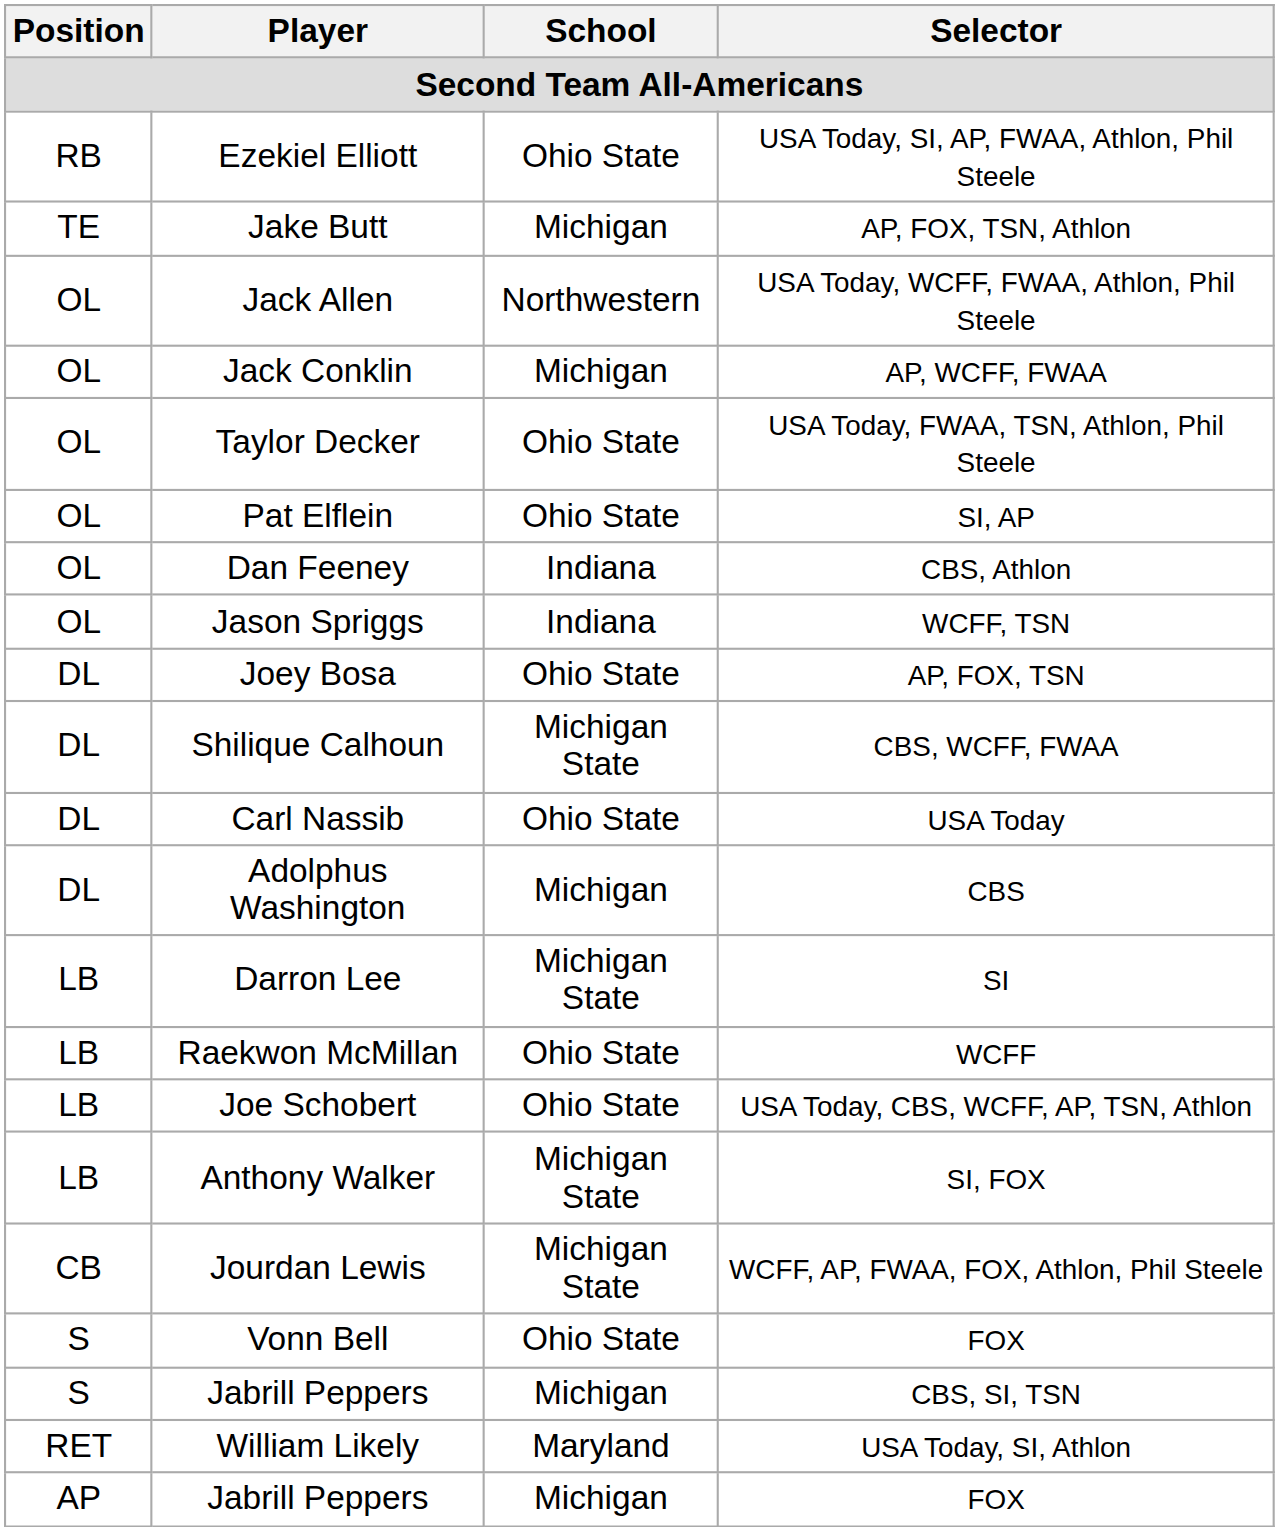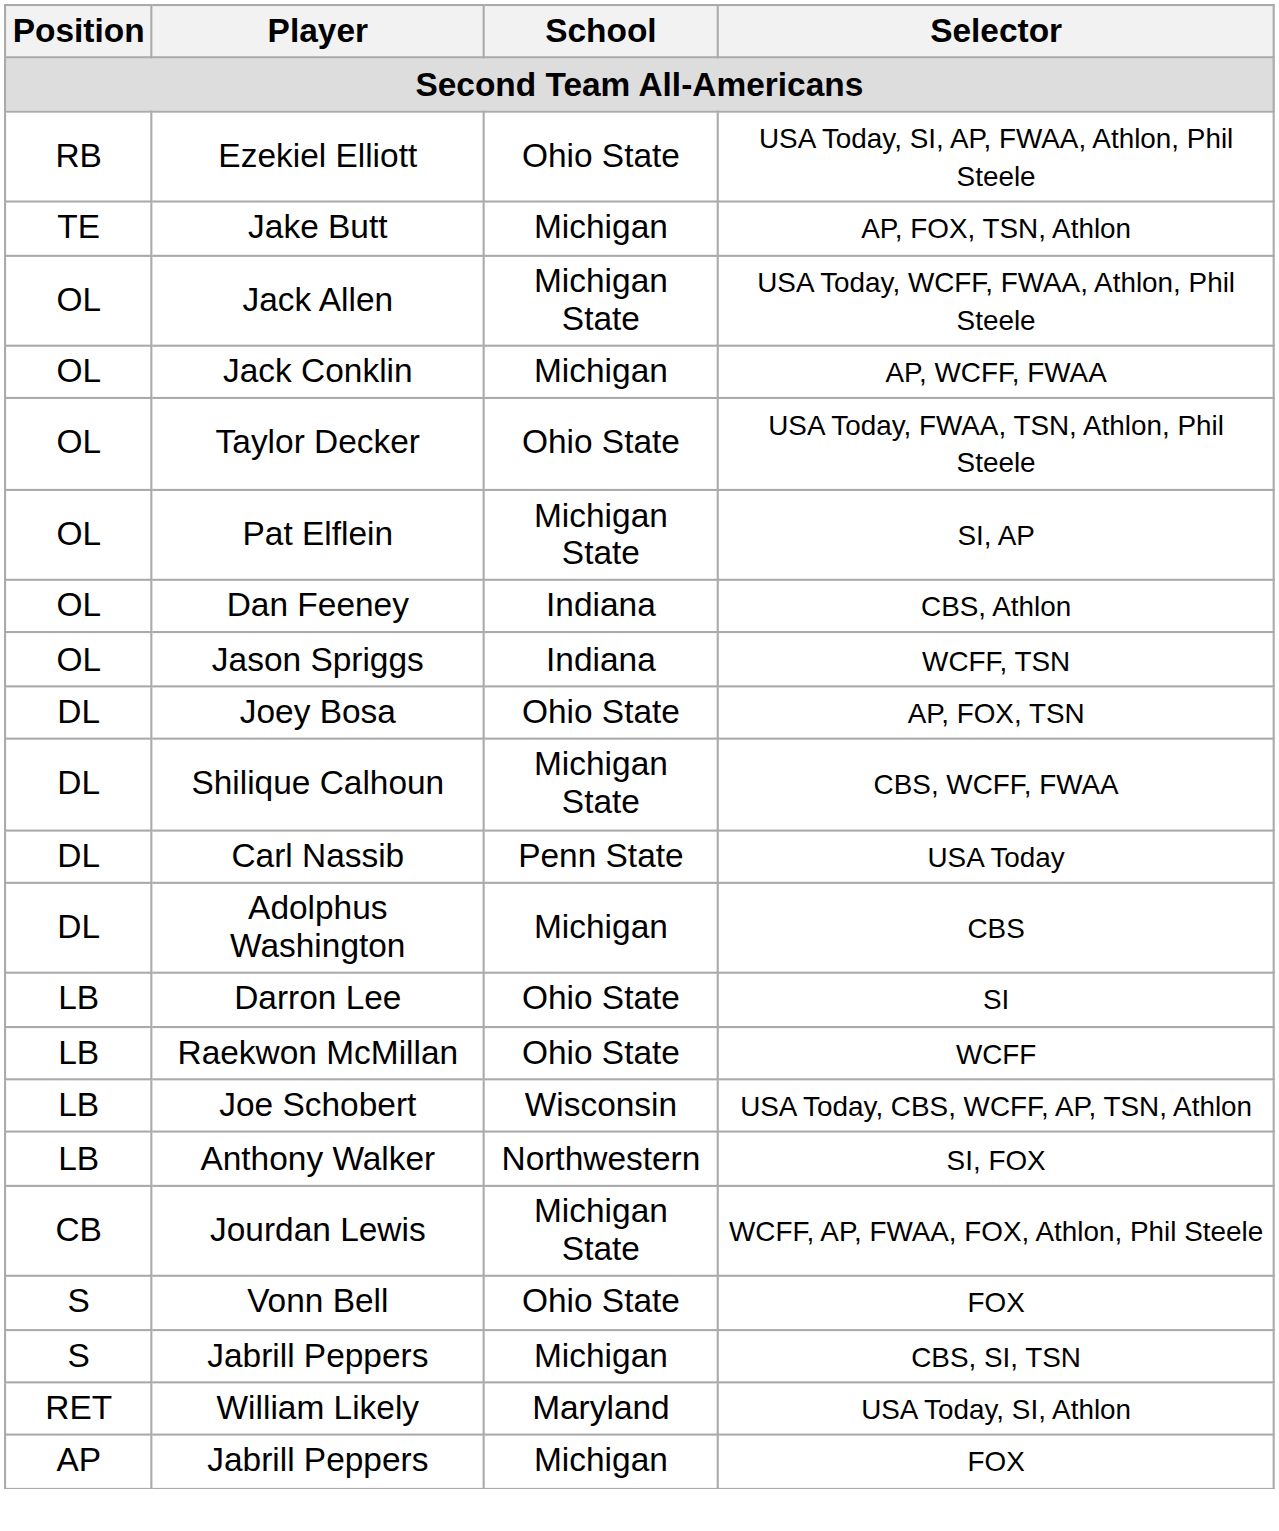Jack Allen | School: Northwestern -> Michigan State
Pat Elflein | School: Ohio State -> Michigan State
Carl Nassib | School: Ohio State -> Penn State
Darron Lee | School: Michigan State -> Ohio State
Joe Schobert | School: Ohio State -> Wisconsin
Anthony Walker | School: Michigan State -> Northwestern
